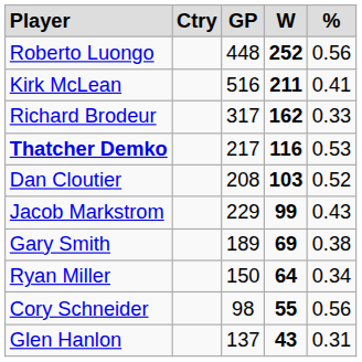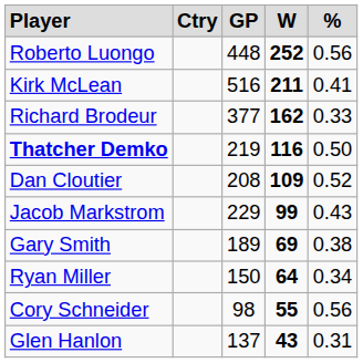Richard Brodeur | column 3: 317 -> 377
Thatcher Demko | column 3: 217 -> 219
Thatcher Demko | column 5: 0.53 -> 0.50
Dan Cloutier | column 4: 103 -> 109
